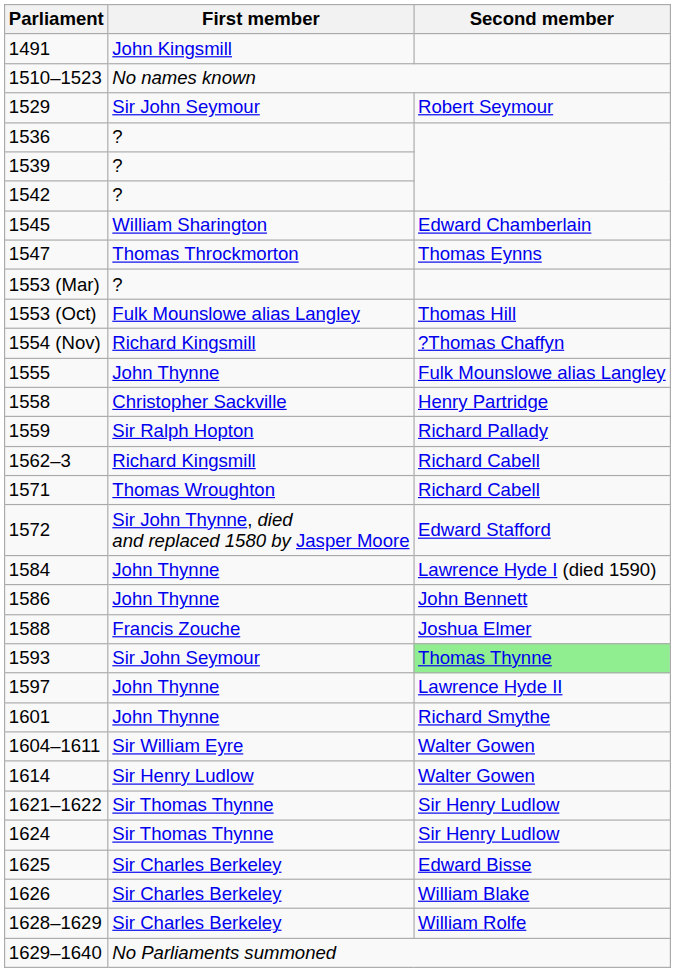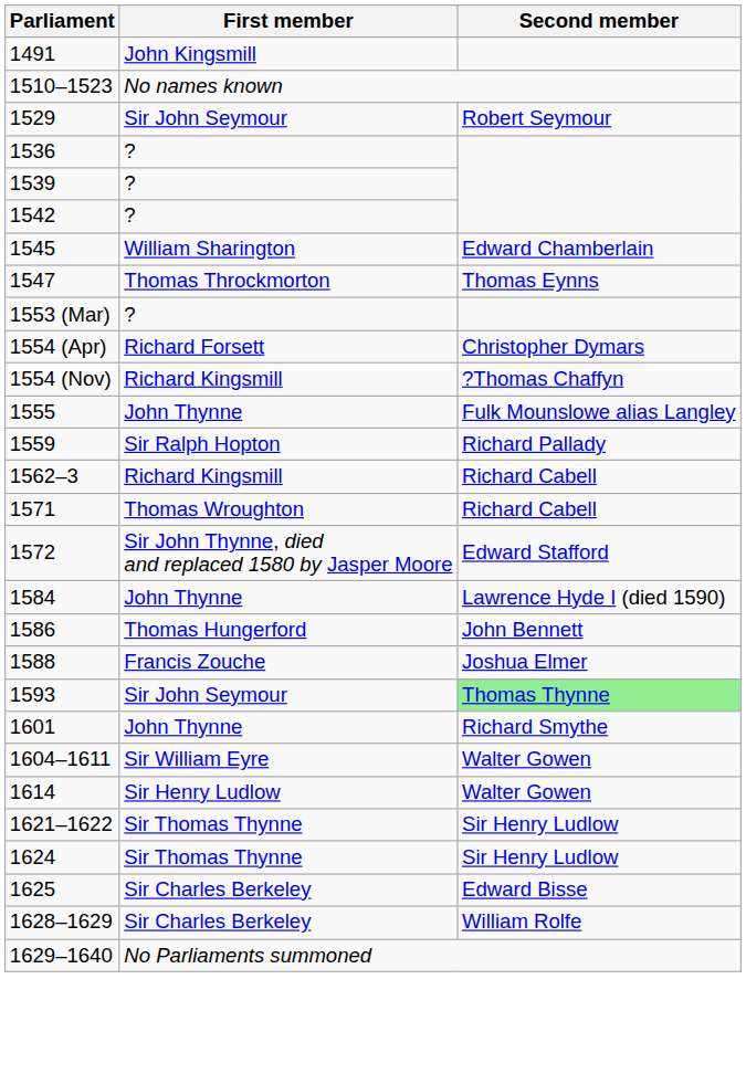- row: 1553 (Oct) | Fulk Mounslowe alias Langley | Thomas Hill
+ row: 1554 (Apr) | Richard Forsett | Christopher Dymars
- row: 1558 | Christopher Sackville | Henry Partridge
1586 | First member: John Thynne -> Thomas Hungerford
- row: 1597 | John Thynne | Lawrence Hyde II
- row: 1626 | Sir Charles Berkeley | William Blake
